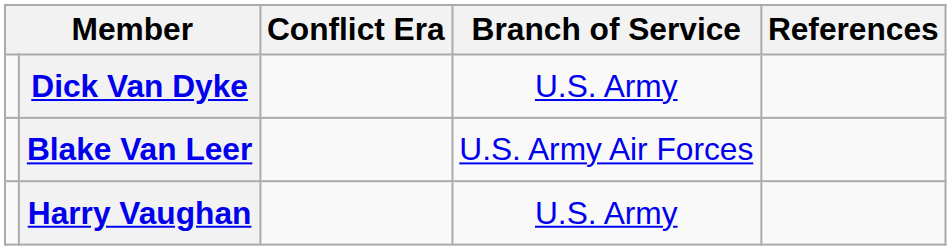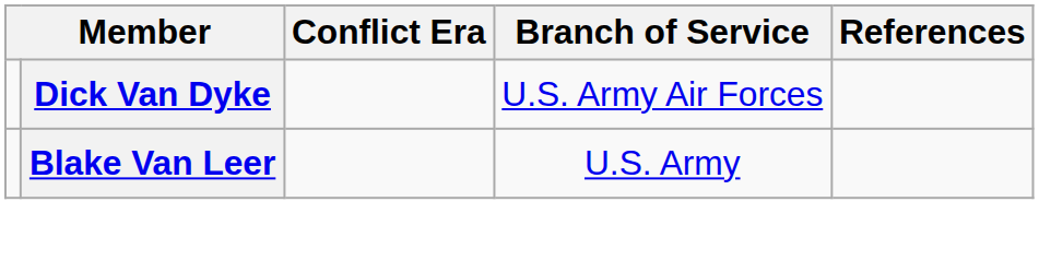Dick Van Dyke | Branch of Service: U.S. Army -> U.S. Army Air Forces
Blake Van Leer | Branch of Service: U.S. Army Air Forces -> U.S. Army
- row: Harry Vaughan | U.S. Army
